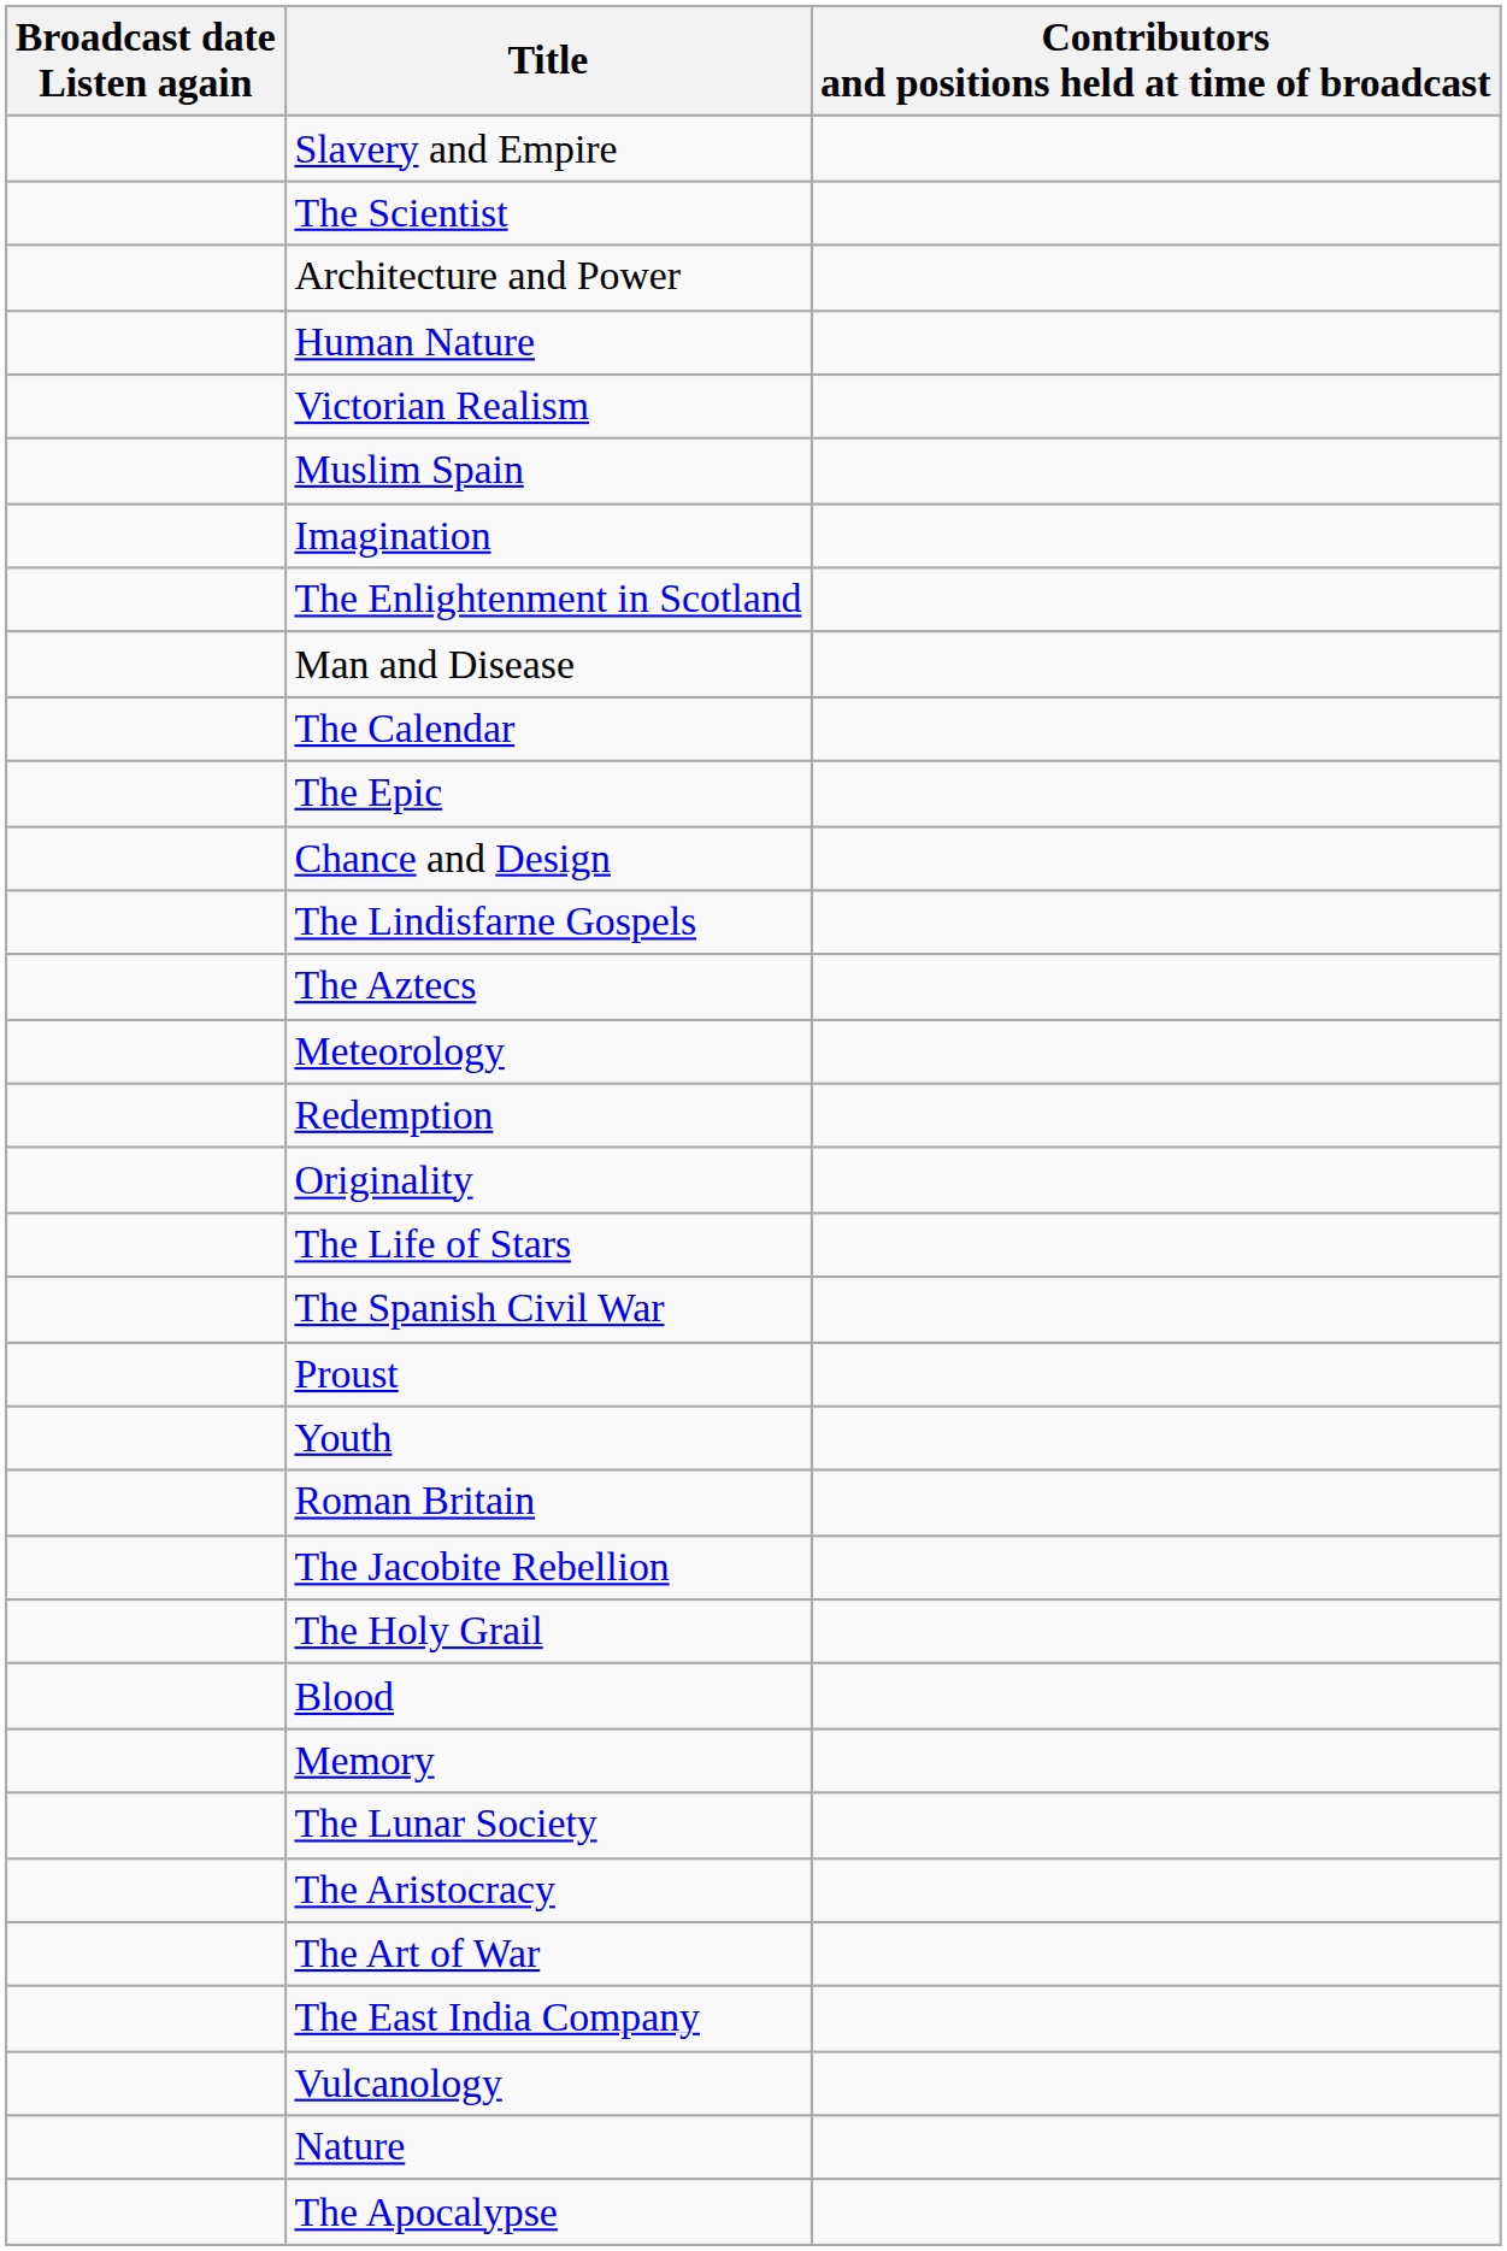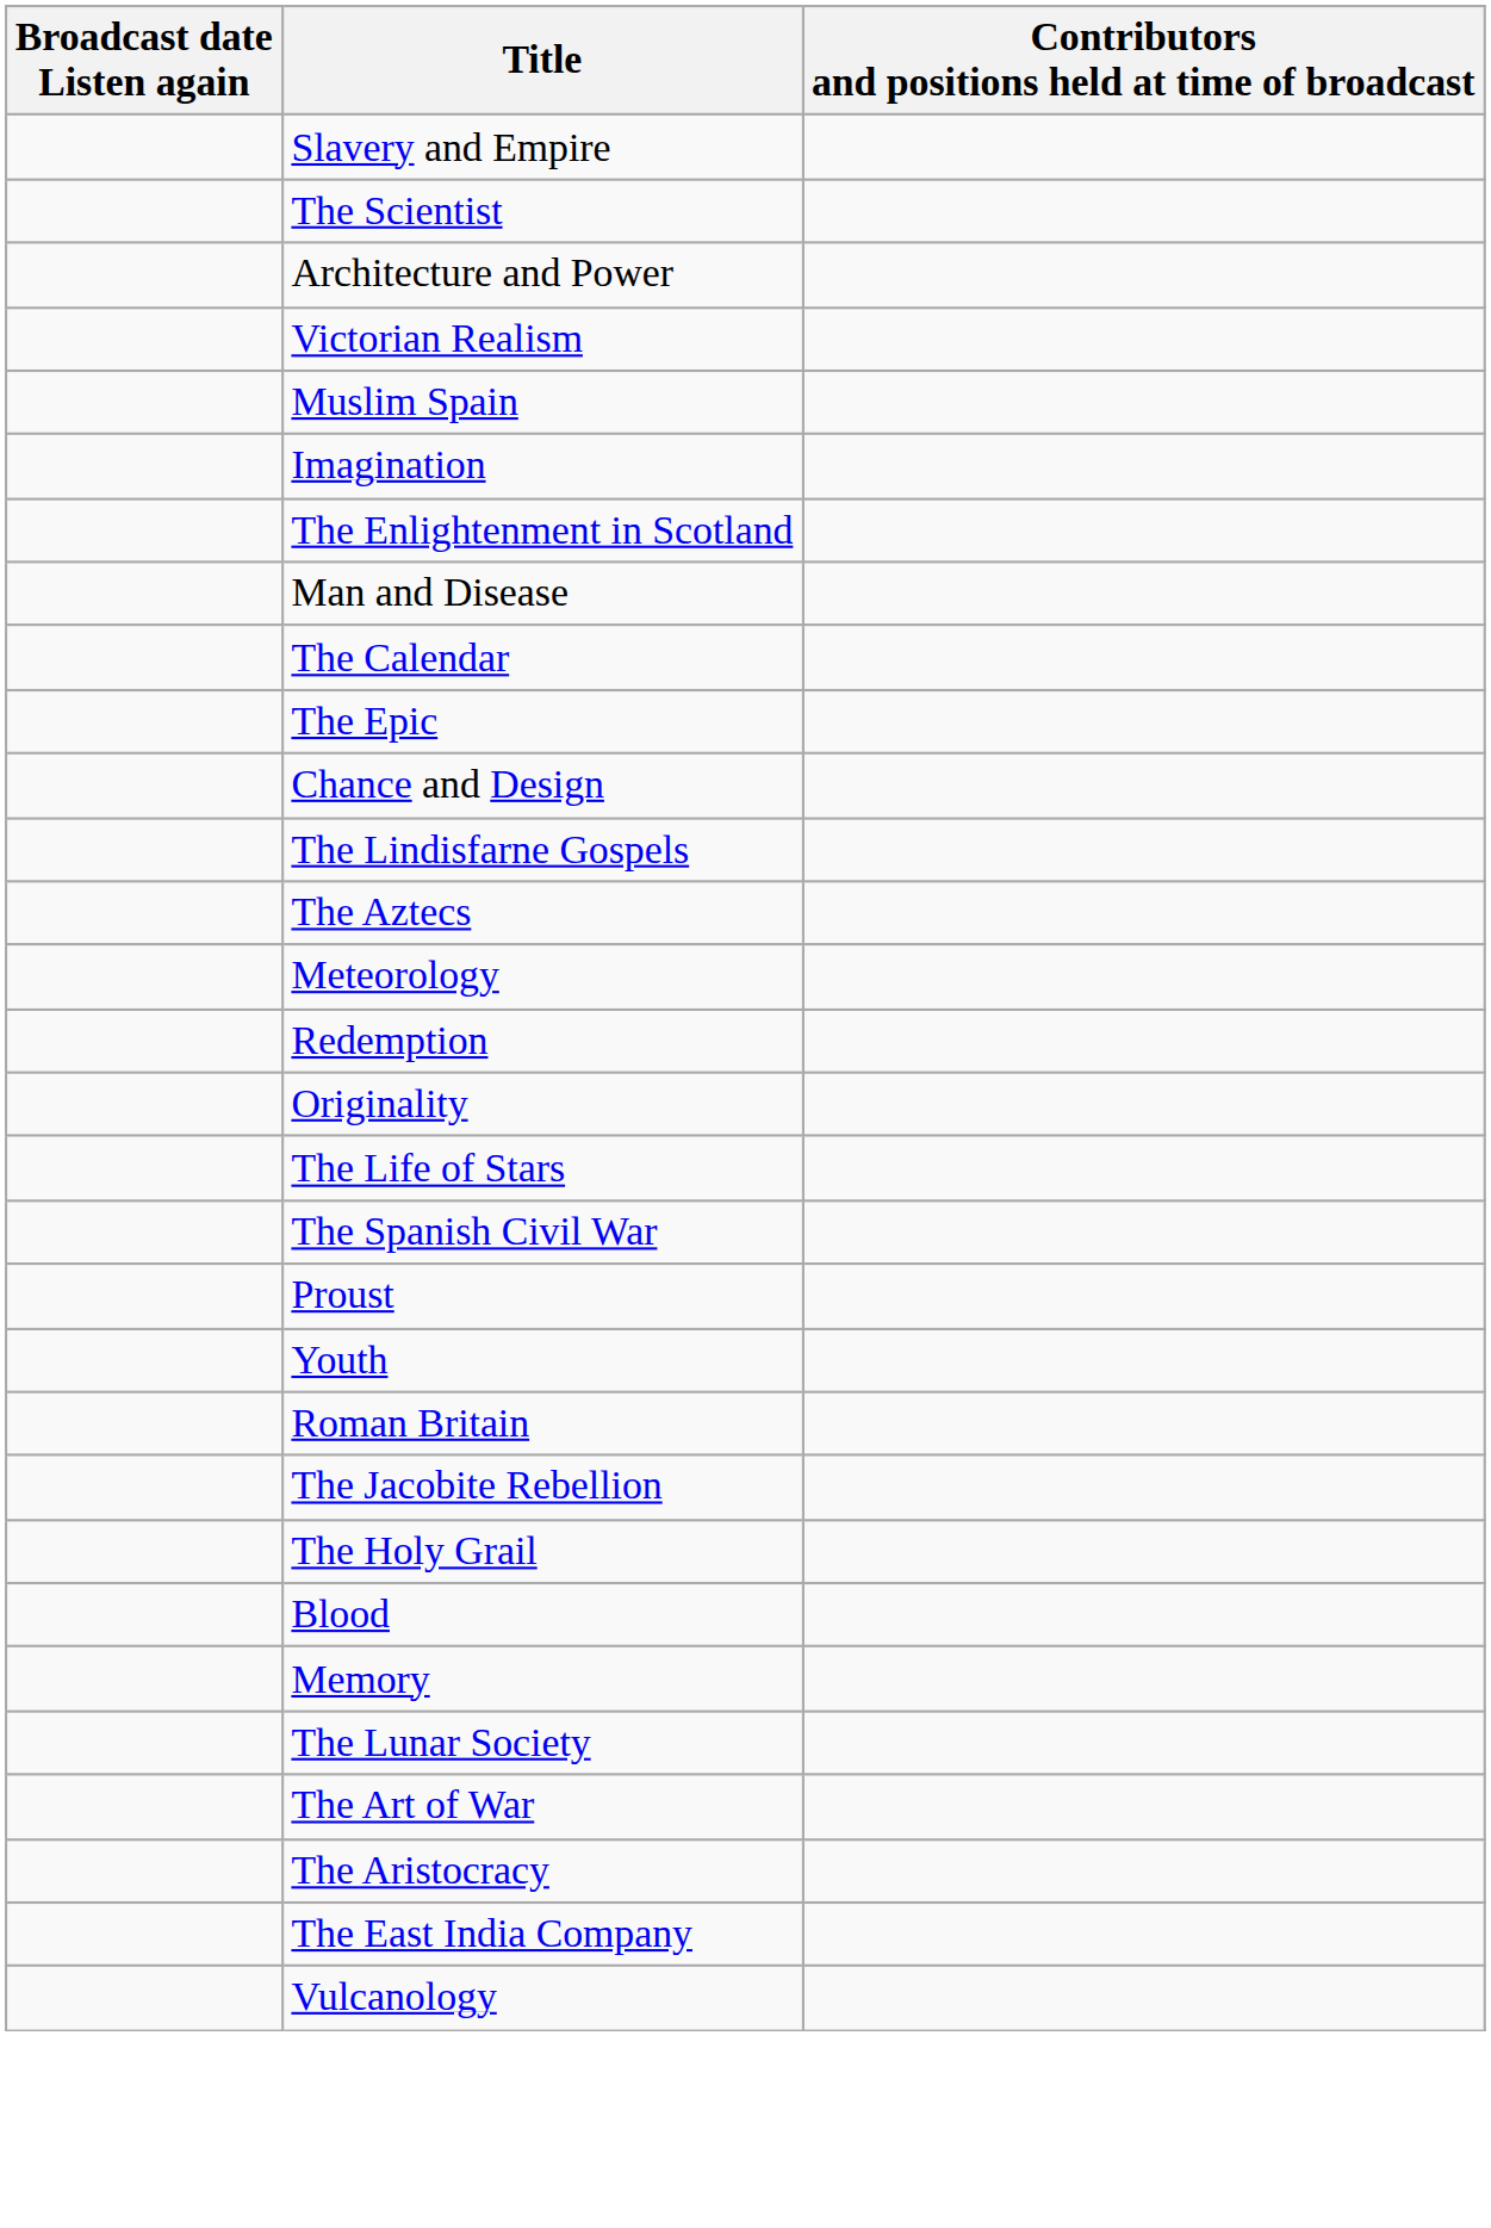- row: Human Nature
rows swapped: The Art of War <-> The Aristocracy
- row: Nature
- row: The Apocalypse
